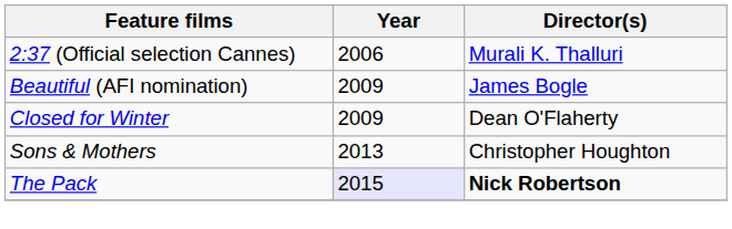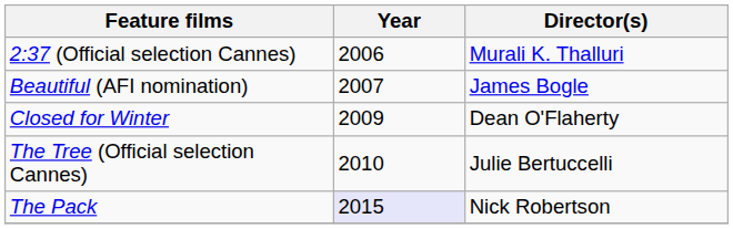Beautiful (AFI nomination) | Year: 2009 -> 2007
+ row: The Tree (Official selection Cannes) | 2010 | Julie Bertuccelli
- row: Sons & Mothers | 2013 | Christopher Houghton
The Pack | Director(s): bold -> normal
